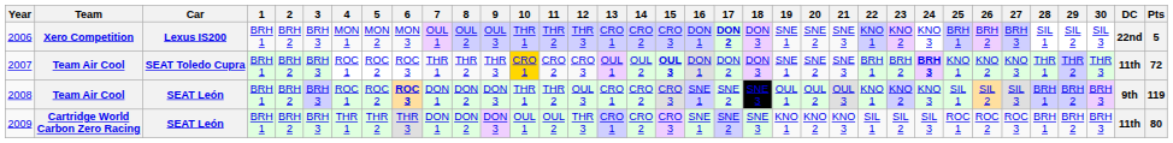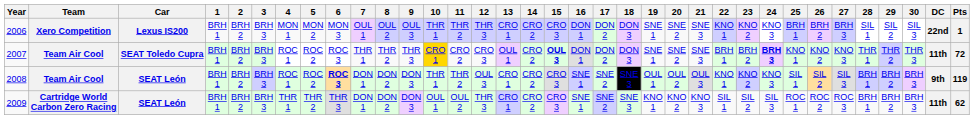2006 | 17: bold -> normal
2006 | Pts: 5 -> 1
2007 | 14: OUL 2 -> CRO 2
2009 | Pts: 80 -> 62
